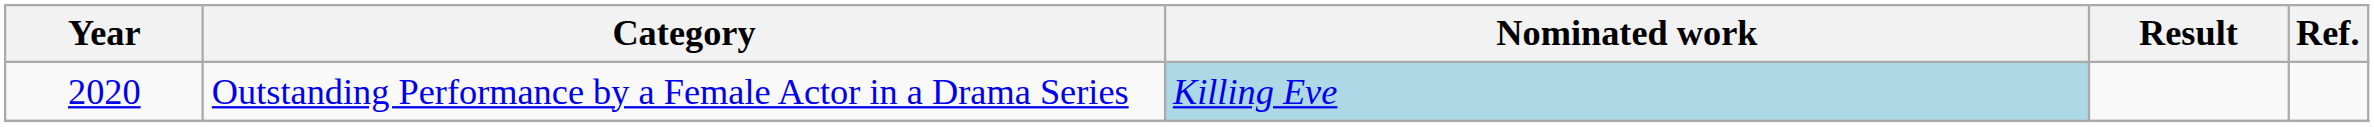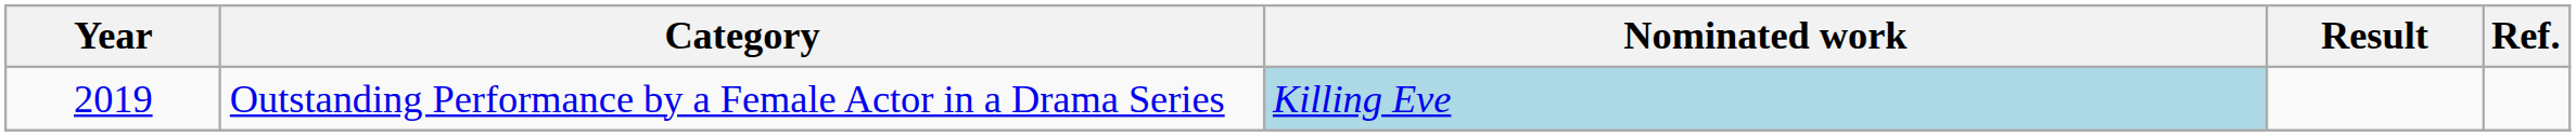Outstanding Performance by a Female Actor in a Drama Series | Year: 2020 -> 2019
